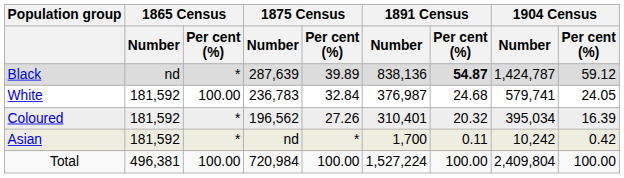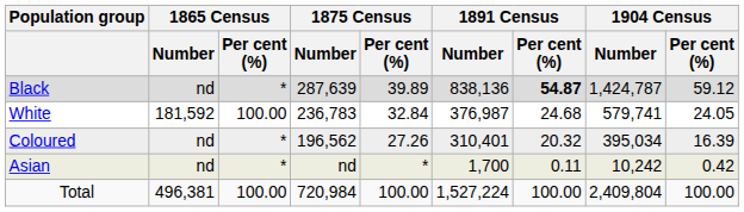Coloured | 1865 Census / Number: 181,592 -> nd
Asian | 1865 Census / Number: 181,592 -> nd
